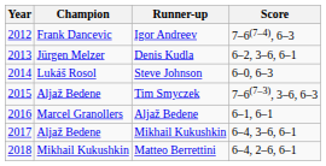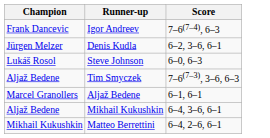- column: Year | 2012 | 2013 | 2014 | 2015 | 2016 | 2017 | 2018
